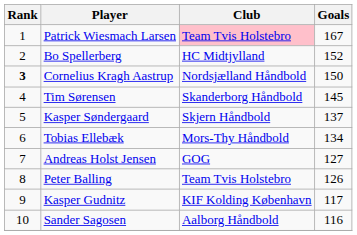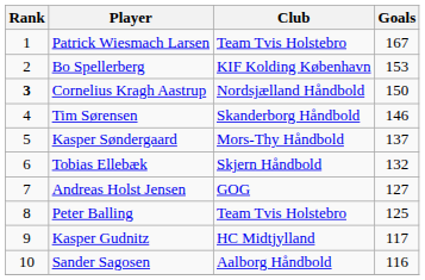Patrick Wiesmach Larsen | Club: pink background -> no background
Bo Spellerberg | Club: HC Midtjylland -> KIF Kolding København
Bo Spellerberg | Goals: 152 -> 153
Tim Sørensen | Goals: 145 -> 146
Kasper Søndergaard | Club: Skjern Håndbold -> Mors-Thy Håndbold
Tobias Ellebæk | Club: Mors-Thy Håndbold -> Skjern Håndbold
Tobias Ellebæk | Goals: 134 -> 132
Peter Balling | Goals: 126 -> 125
Kasper Gudnitz | Club: KIF Kolding København -> HC Midtjylland
